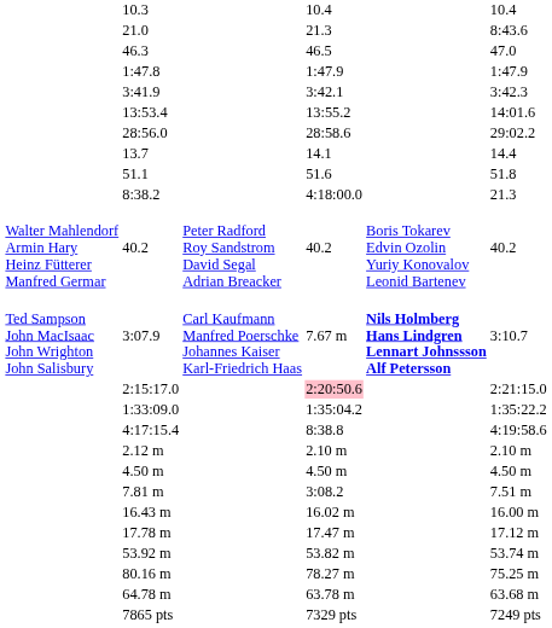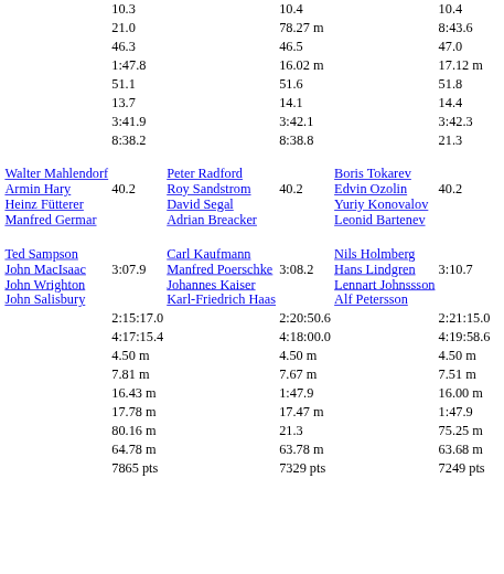21.0 | column 5: 21.3 -> 78.27 m
1:47.8 | column 5: 1:47.9 -> 16.02 m
1:47.8 | column 7: 1:47.9 -> 17.12 m
rows swapped: 3:41.9 <-> 51.1
- row: 13:53.4 | 13:55.2 | 14:01.6
- row: 28:56.0 | 28:58.6 | 29:02.2
8:38.2 | column 5: 4:18:00.0 -> 8:38.8
3:07.9 | column 5: 7.67 m -> 3:08.2
3:07.9 | column 6: bold -> normal
2:15:17.0 | column 5: pink background -> no background
- row: 1:33:09.0 | 1:35:04.2 | 1:35:22.2
4:17:15.4 | column 5: 8:38.8 -> 4:18:00.0
- row: 2.12 m | 2.10 m | 2.10 m
7.81 m | column 5: 3:08.2 -> 7.67 m
16.43 m | column 5: 16.02 m -> 1:47.9
17.78 m | column 7: 17.12 m -> 1:47.9
- row: 53.92 m | 53.82 m | 53.74 m
80.16 m | column 5: 78.27 m -> 21.3
